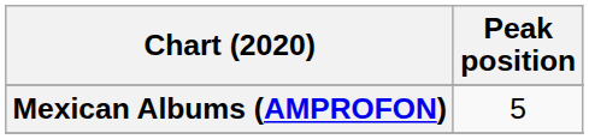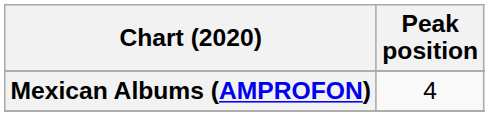Mexican Albums (AMPROFON) | Peak position: 5 -> 4
